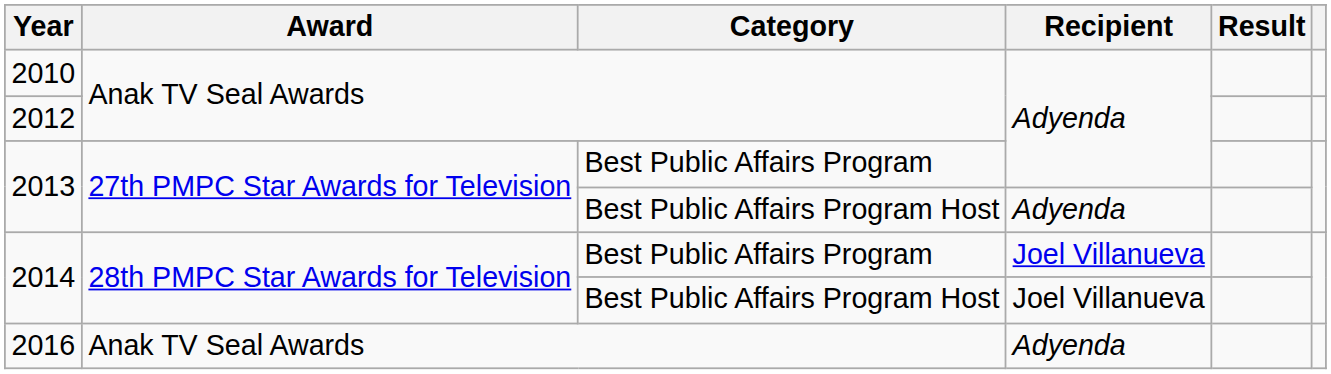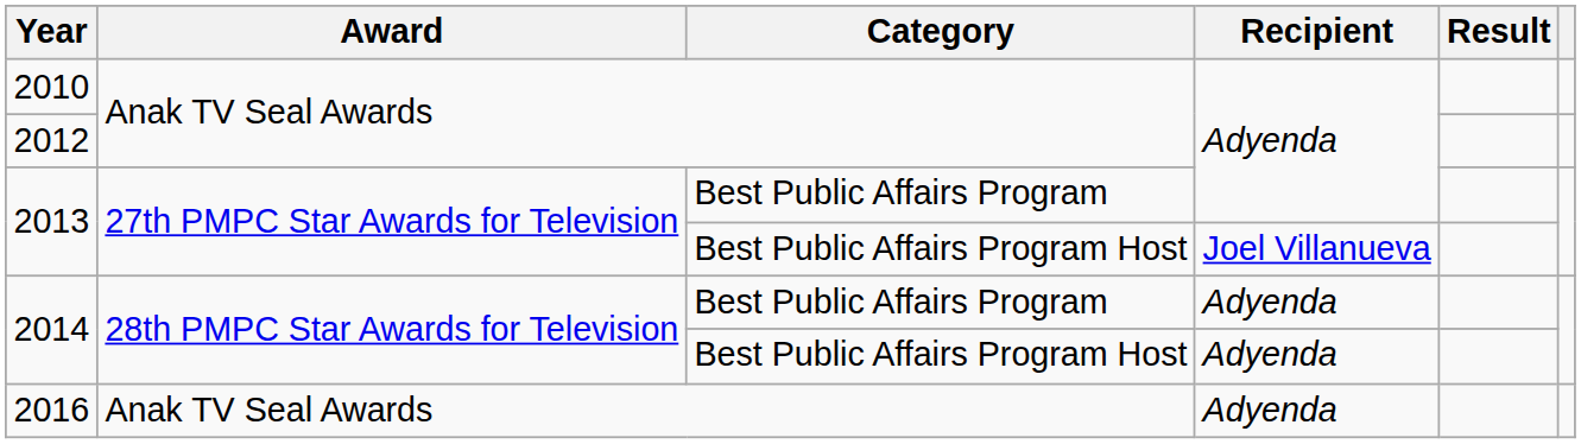2013 / Best Public Affairs Program Host | Recipient: Adyenda -> Joel Villanueva
2014 / Best Public Affairs Program | Recipient: Joel Villanueva -> Adyenda
2014 / Best Public Affairs Program Host | Recipient: Joel Villanueva -> Adyenda
